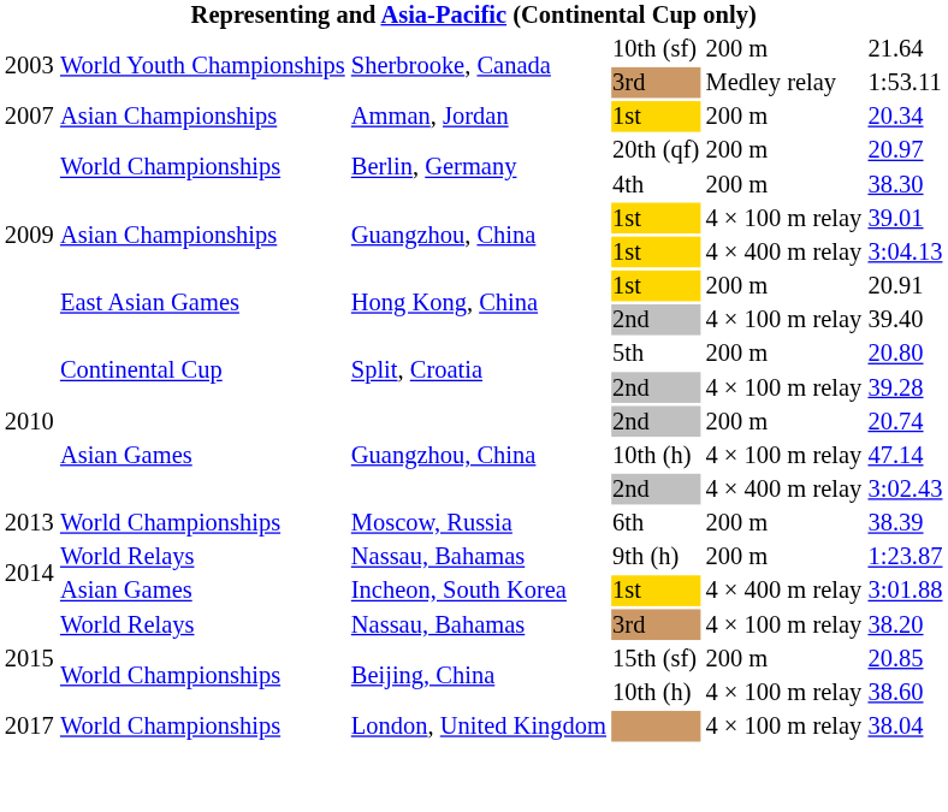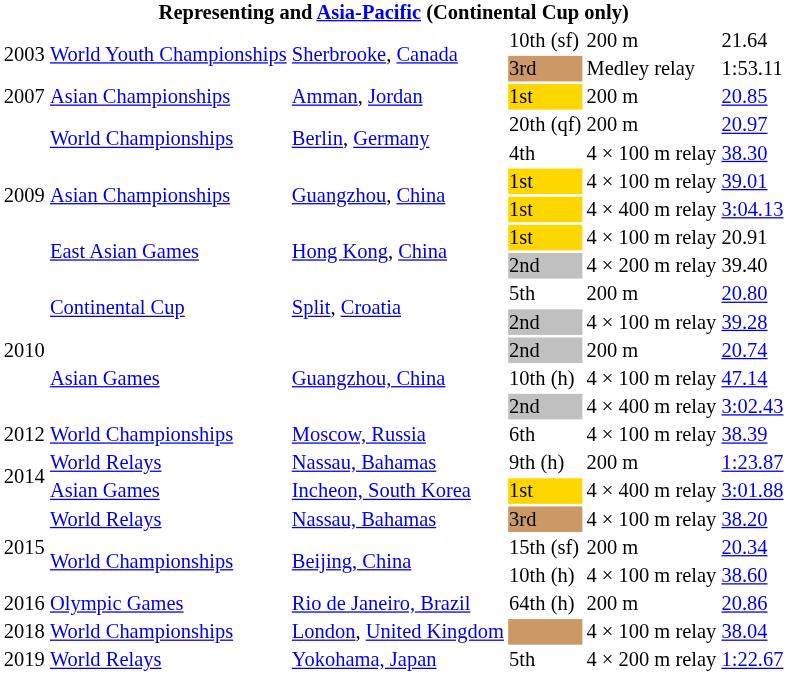Amman, Jordan | column 6: 20.34 -> 20.85
Berlin, Germany / 4th | column 5: 200 m -> 4 × 100 m relay
Hong Kong, China / 1st | column 5: 200 m -> 4 × 100 m relay
Hong Kong, China / 2nd | column 5: 4 × 100 m relay -> 4 × 200 m relay
Moscow, Russia | column 1: 2013 -> 2012
Moscow, Russia | column 5: 200 m -> 4 × 100 m relay
Beijing, China / 15th (sf) | column 6: 20.85 -> 20.34
+ row: 2016 | Olympic Games | Rio de Janeiro, Brazil | 64th (h) | 200 m | 20.86
London, United Kingdom | column 1: 2017 -> 2018
+ row: 2019 | World Relays | Yokohama, Japan | 5th | 4 × 200 m relay | 1:22.67
